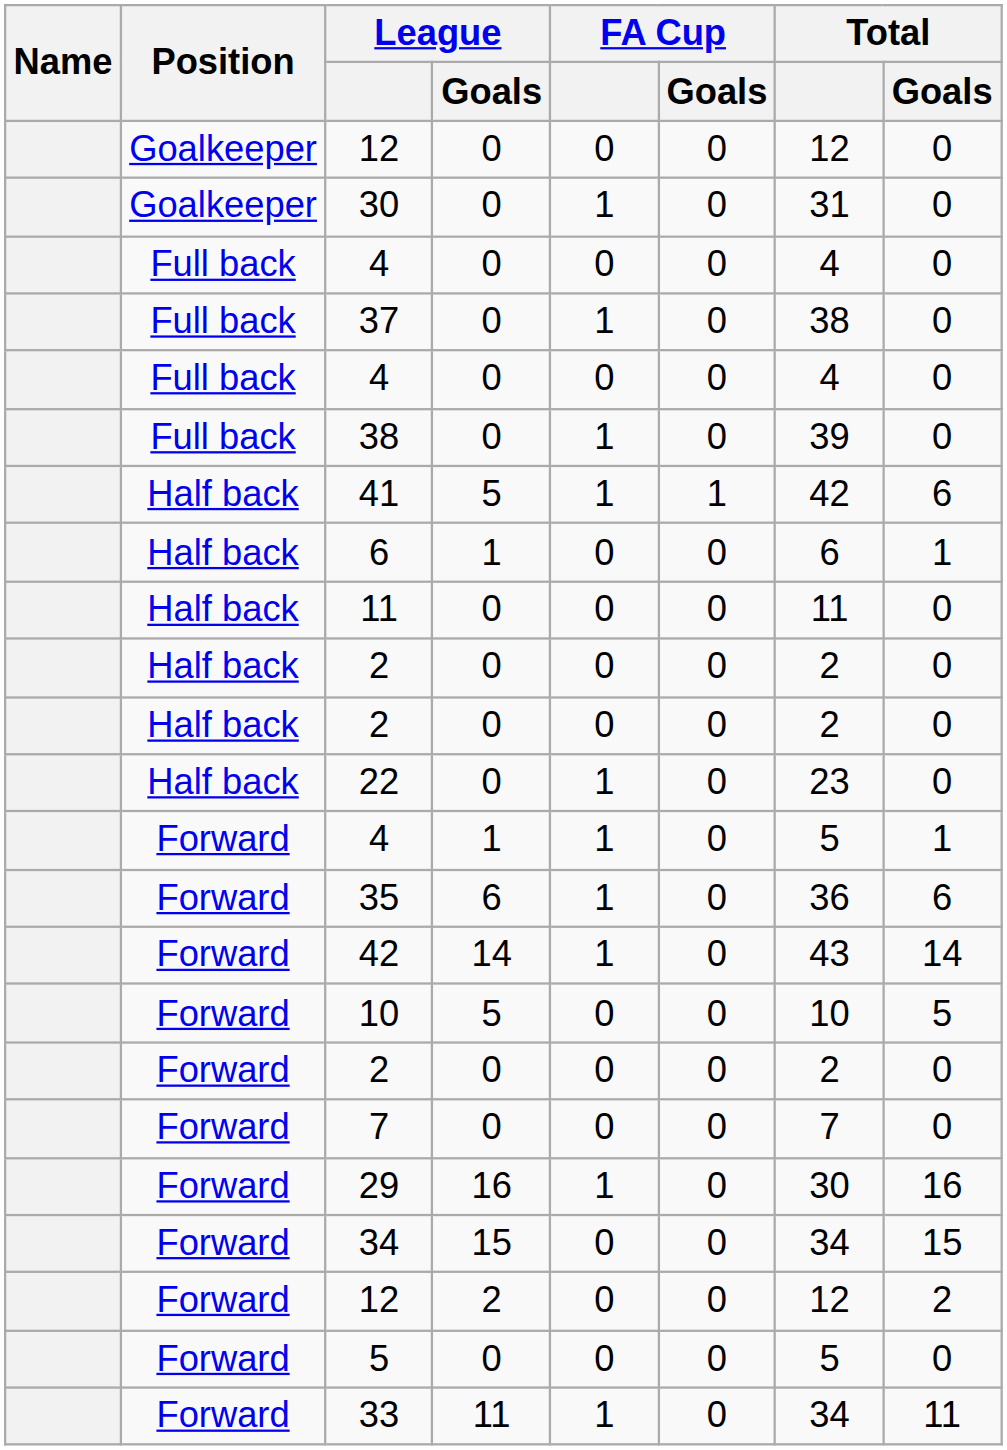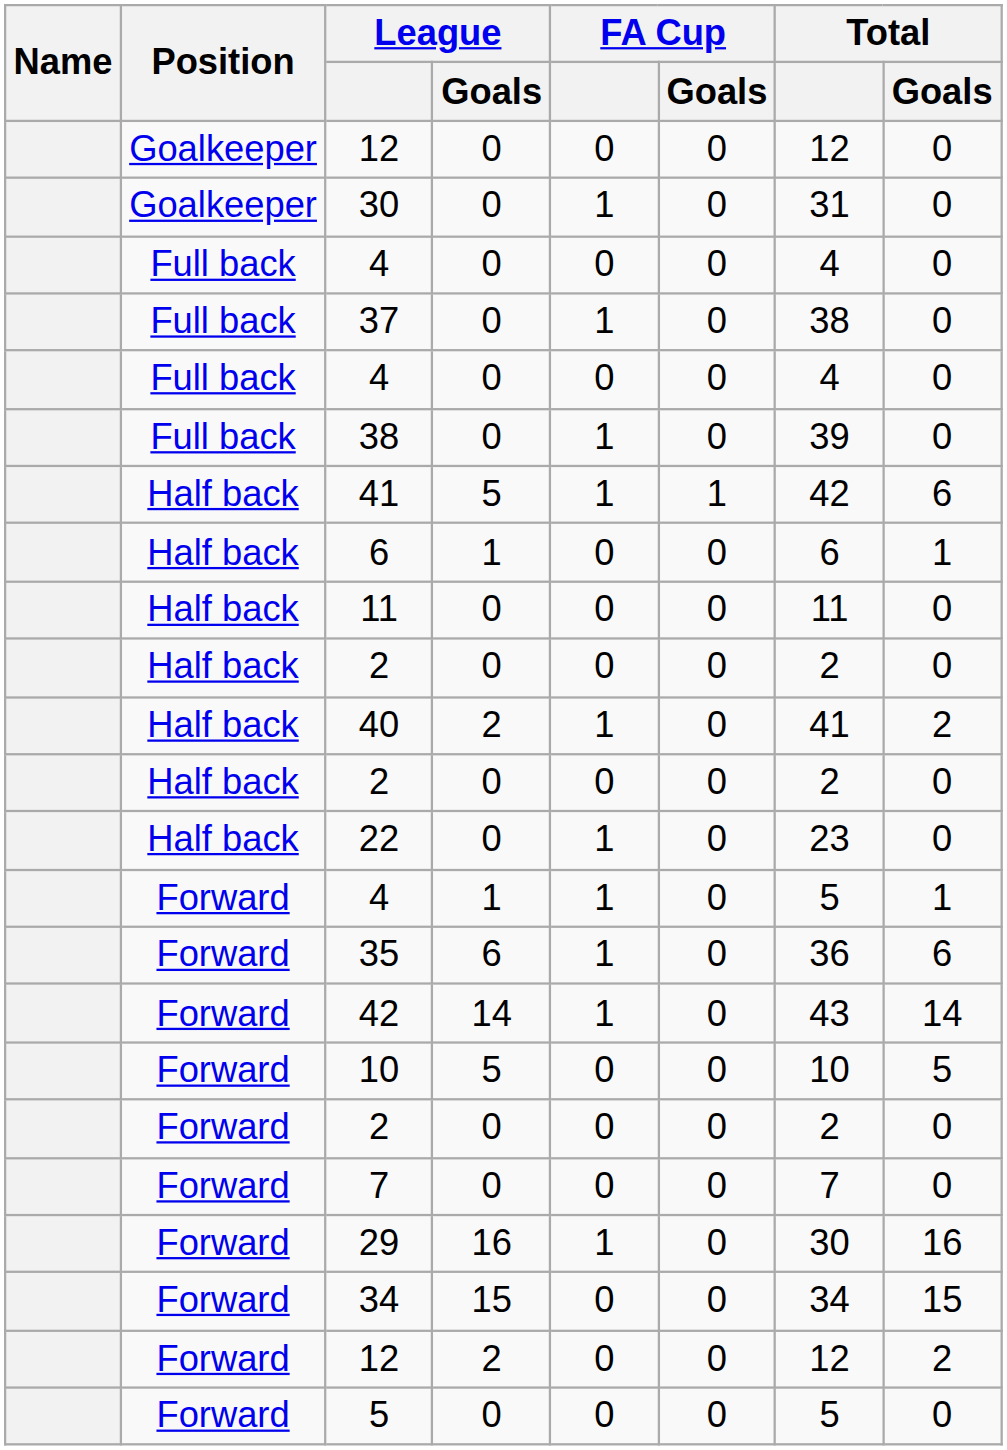+ row: Half back | 40 | 2 | 1 | 0 | 41 | 2
- row: Forward | 33 | 11 | 1 | 0 | 34 | 11
